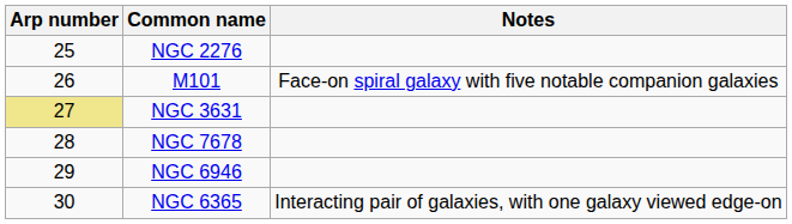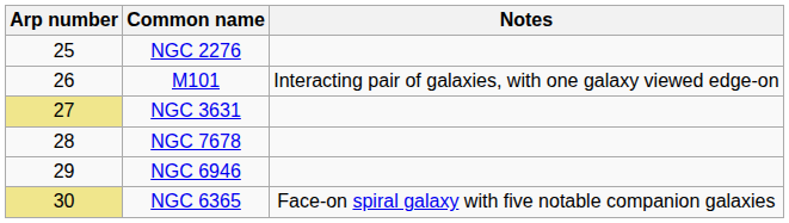M101 | Notes: Face-on spiral galaxy with five notable companion galaxies -> Interacting pair of galaxies, with one galaxy viewed edge-on
NGC 6365 | Arp number: no background -> khaki background
NGC 6365 | Notes: Interacting pair of galaxies, with one galaxy viewed edge-on -> Face-on spiral galaxy with five notable companion galaxies
